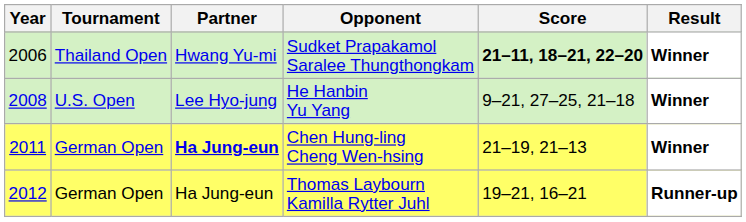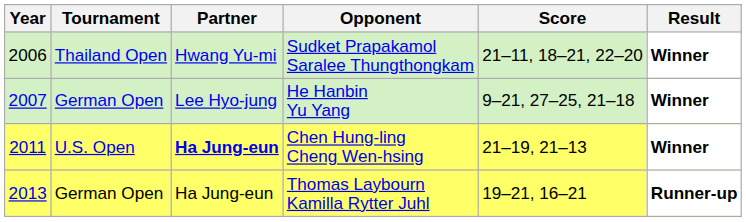Sudket Prapakamol Saralee Thungthongkam | Score: bold -> normal
He Hanbin Yu Yang | Year: 2008 -> 2007
He Hanbin Yu Yang | Tournament: U.S. Open -> German Open
Chen Hung-ling Cheng Wen-hsing | Tournament: German Open -> U.S. Open
Thomas Laybourn Kamilla Rytter Juhl | Year: 2012 -> 2013
